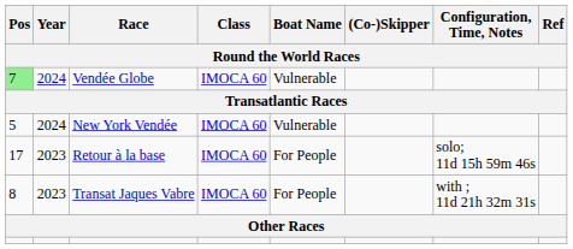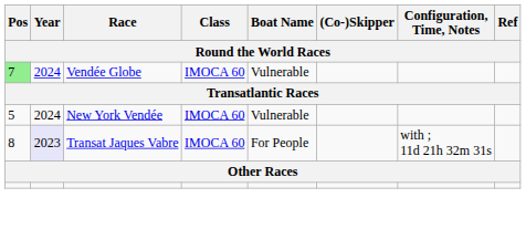- row: 17 | 2023 | Retour à la base | IMOCA 60 | For People | solo; 11d 15h 59m 46s
Transat Jaques Vabre | Year: no background -> lavender background
